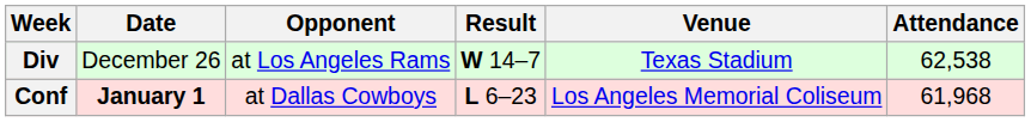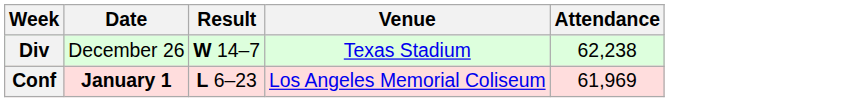- column: Opponent | at Los Angeles Rams | at Dallas Cowboys
Div | Attendance: 62,538 -> 62,238
Conf | Attendance: 61,968 -> 61,969
